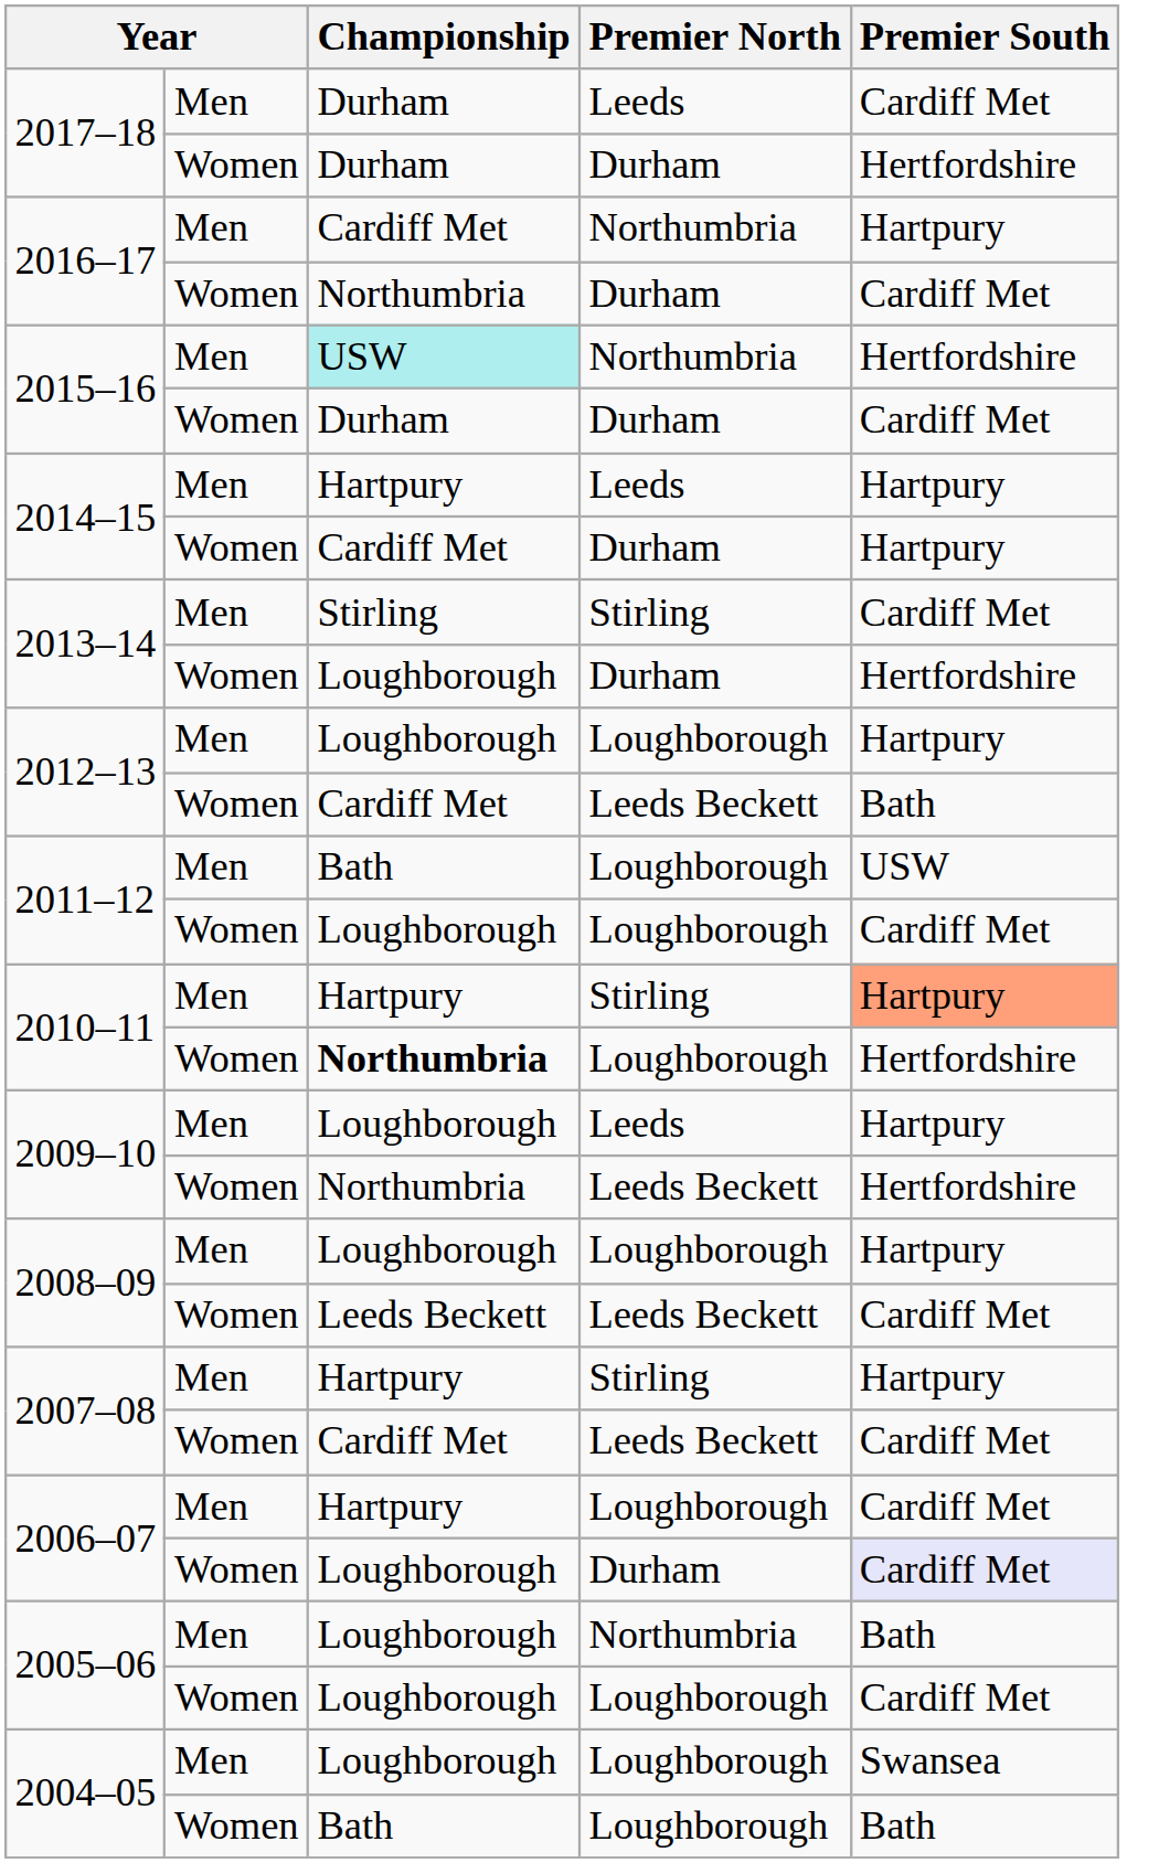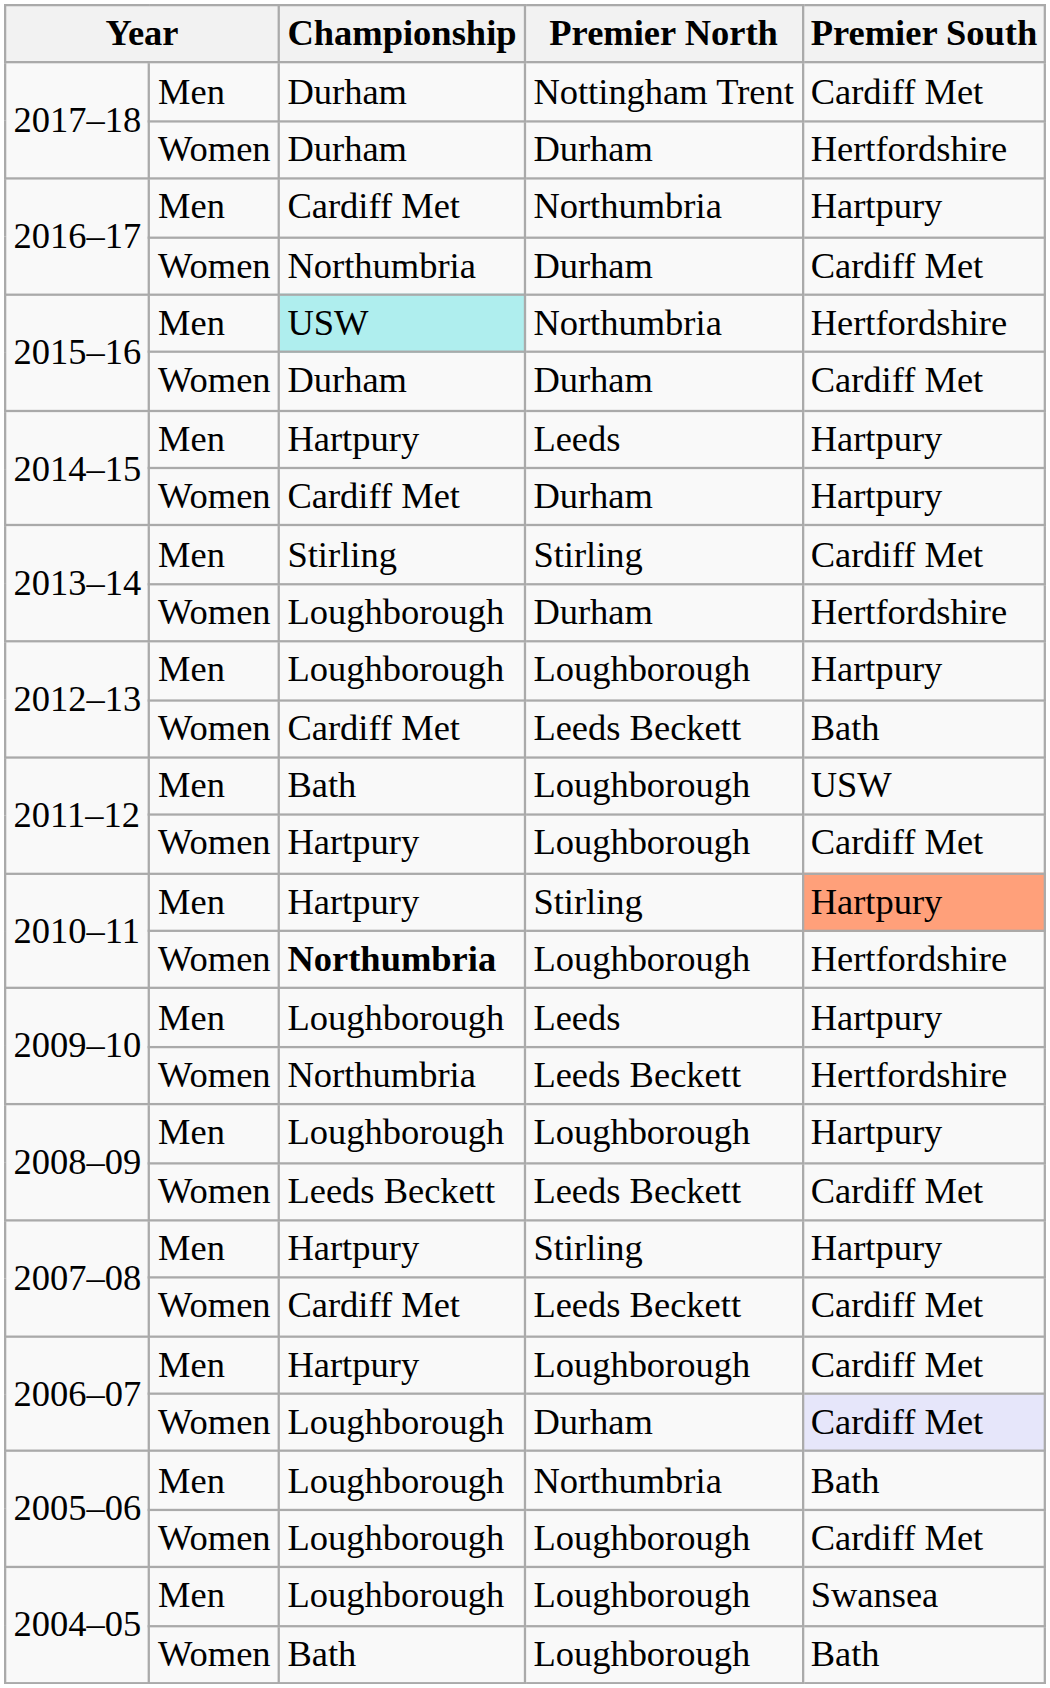2017–18 / Men | Premier North: Leeds -> Nottingham Trent
2011–12 / Women | Championship: Loughborough -> Hartpury
